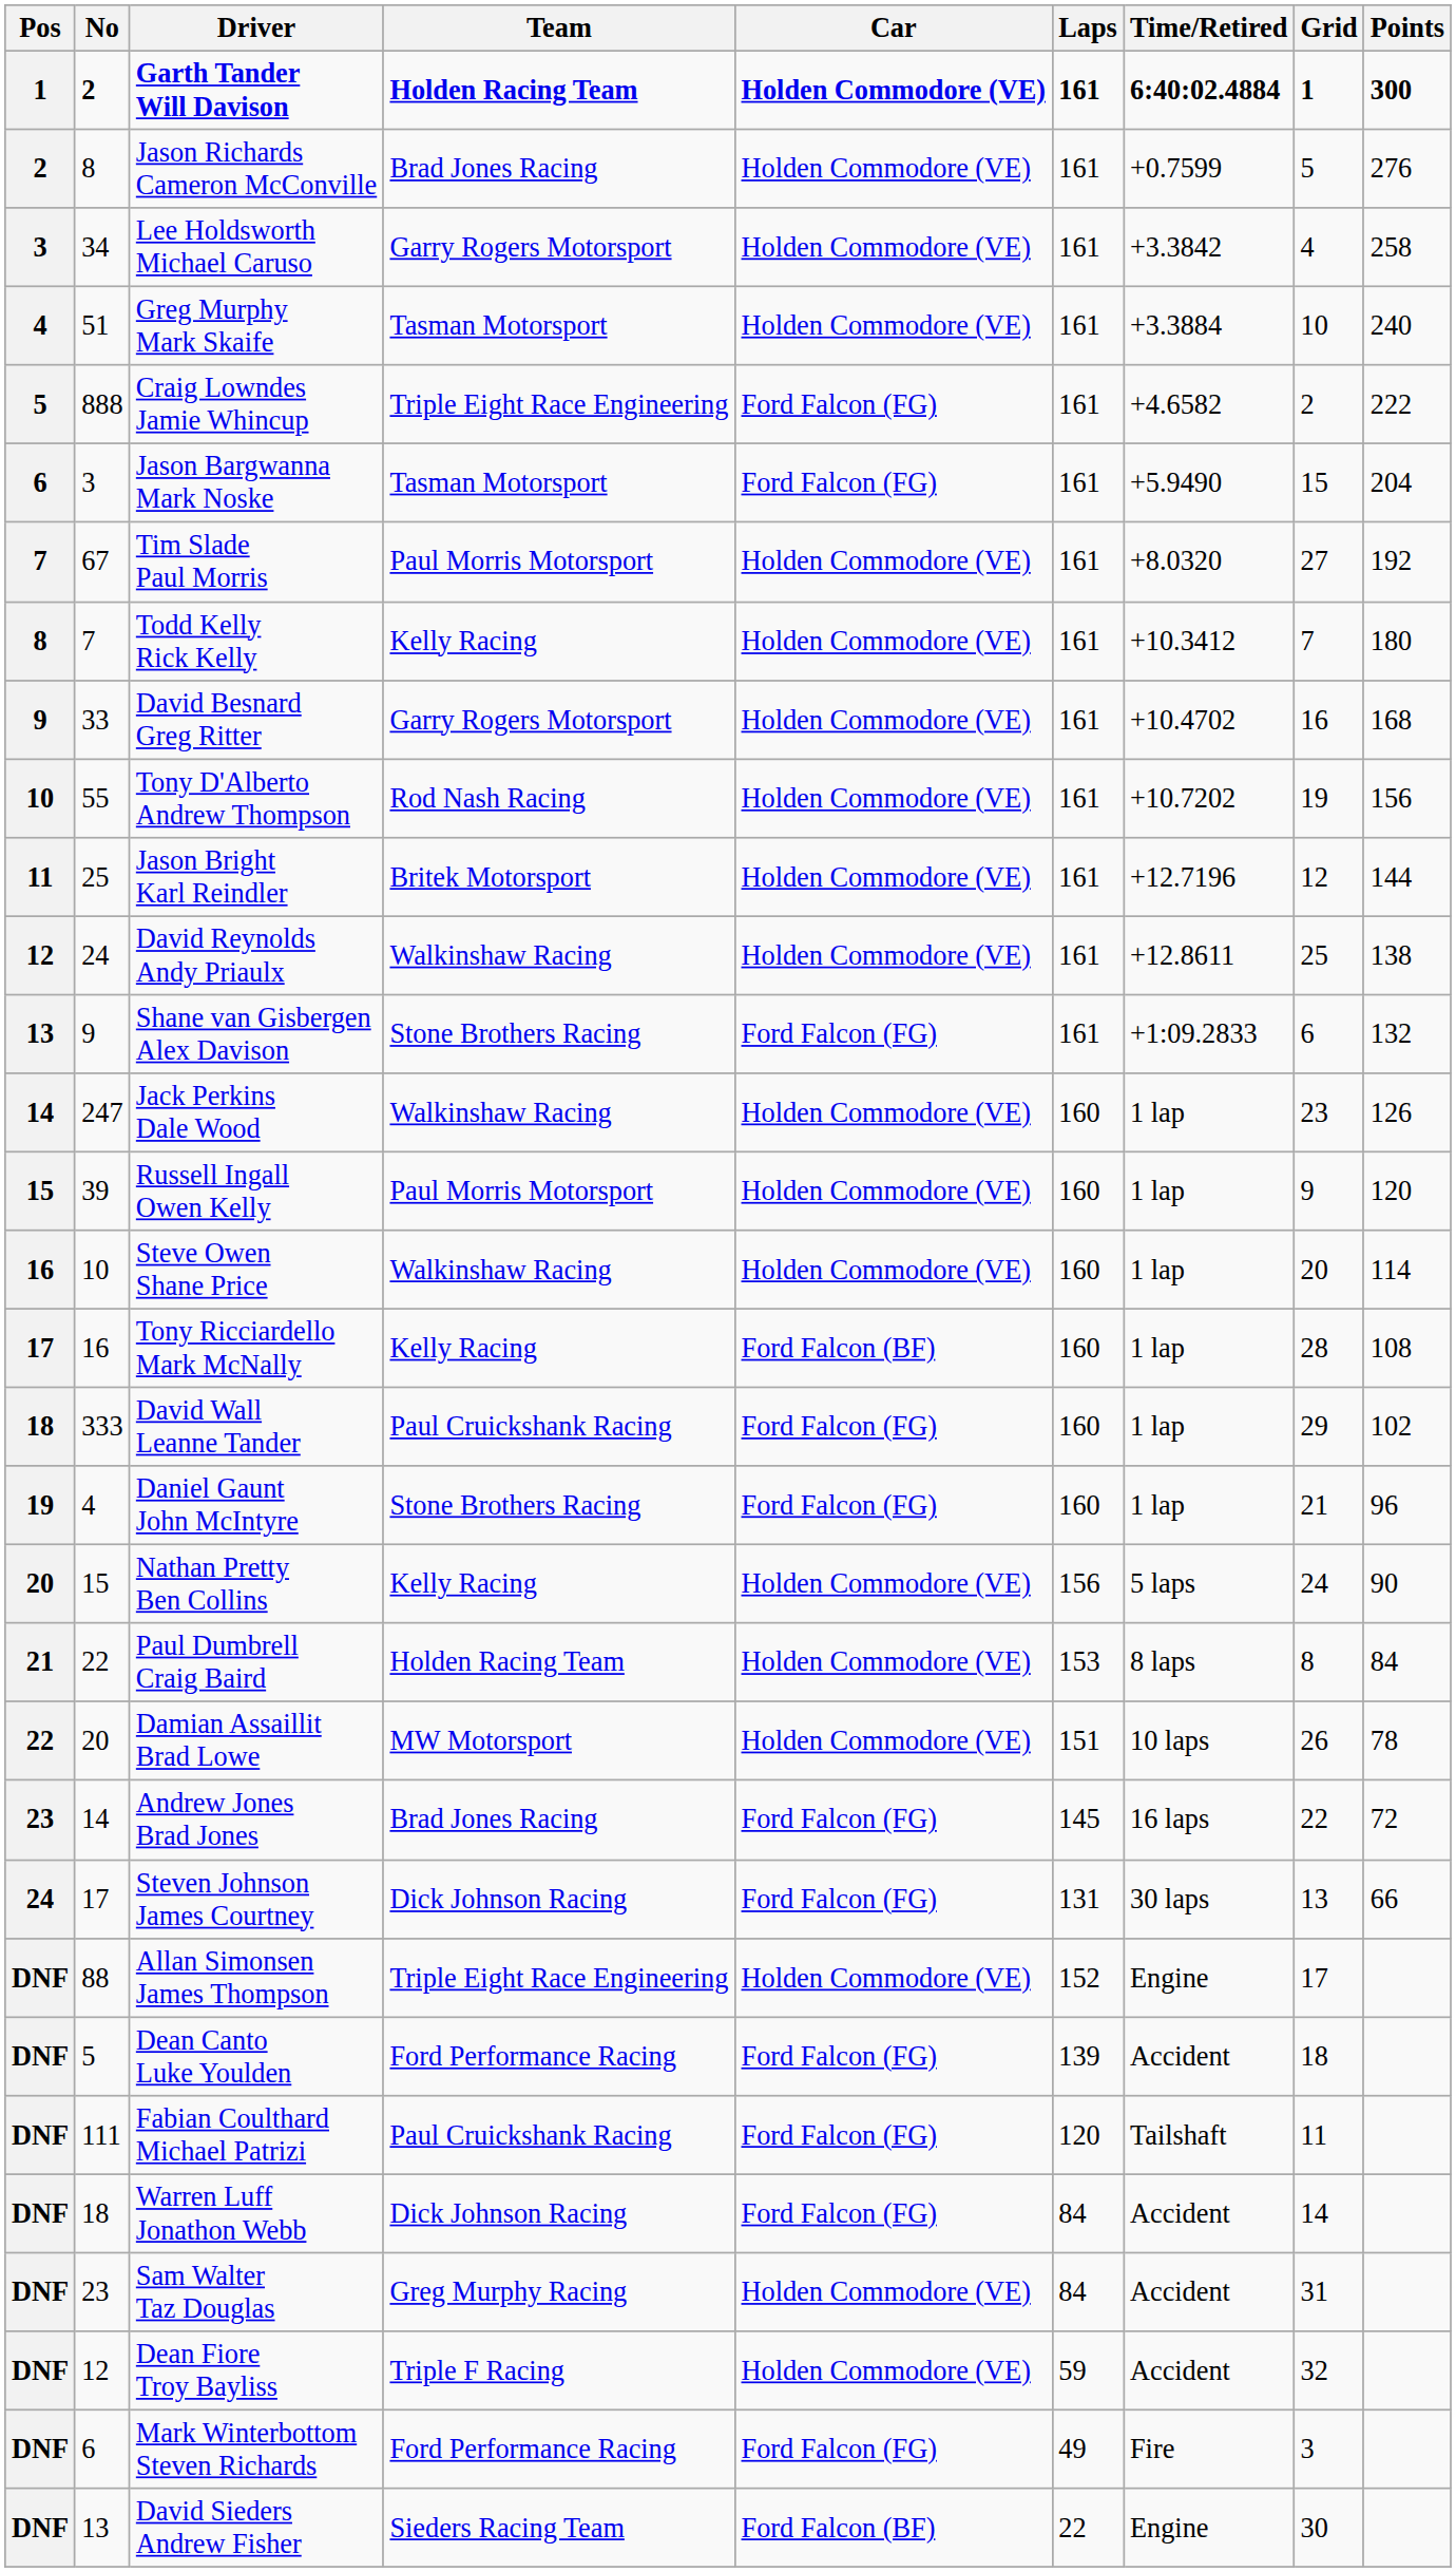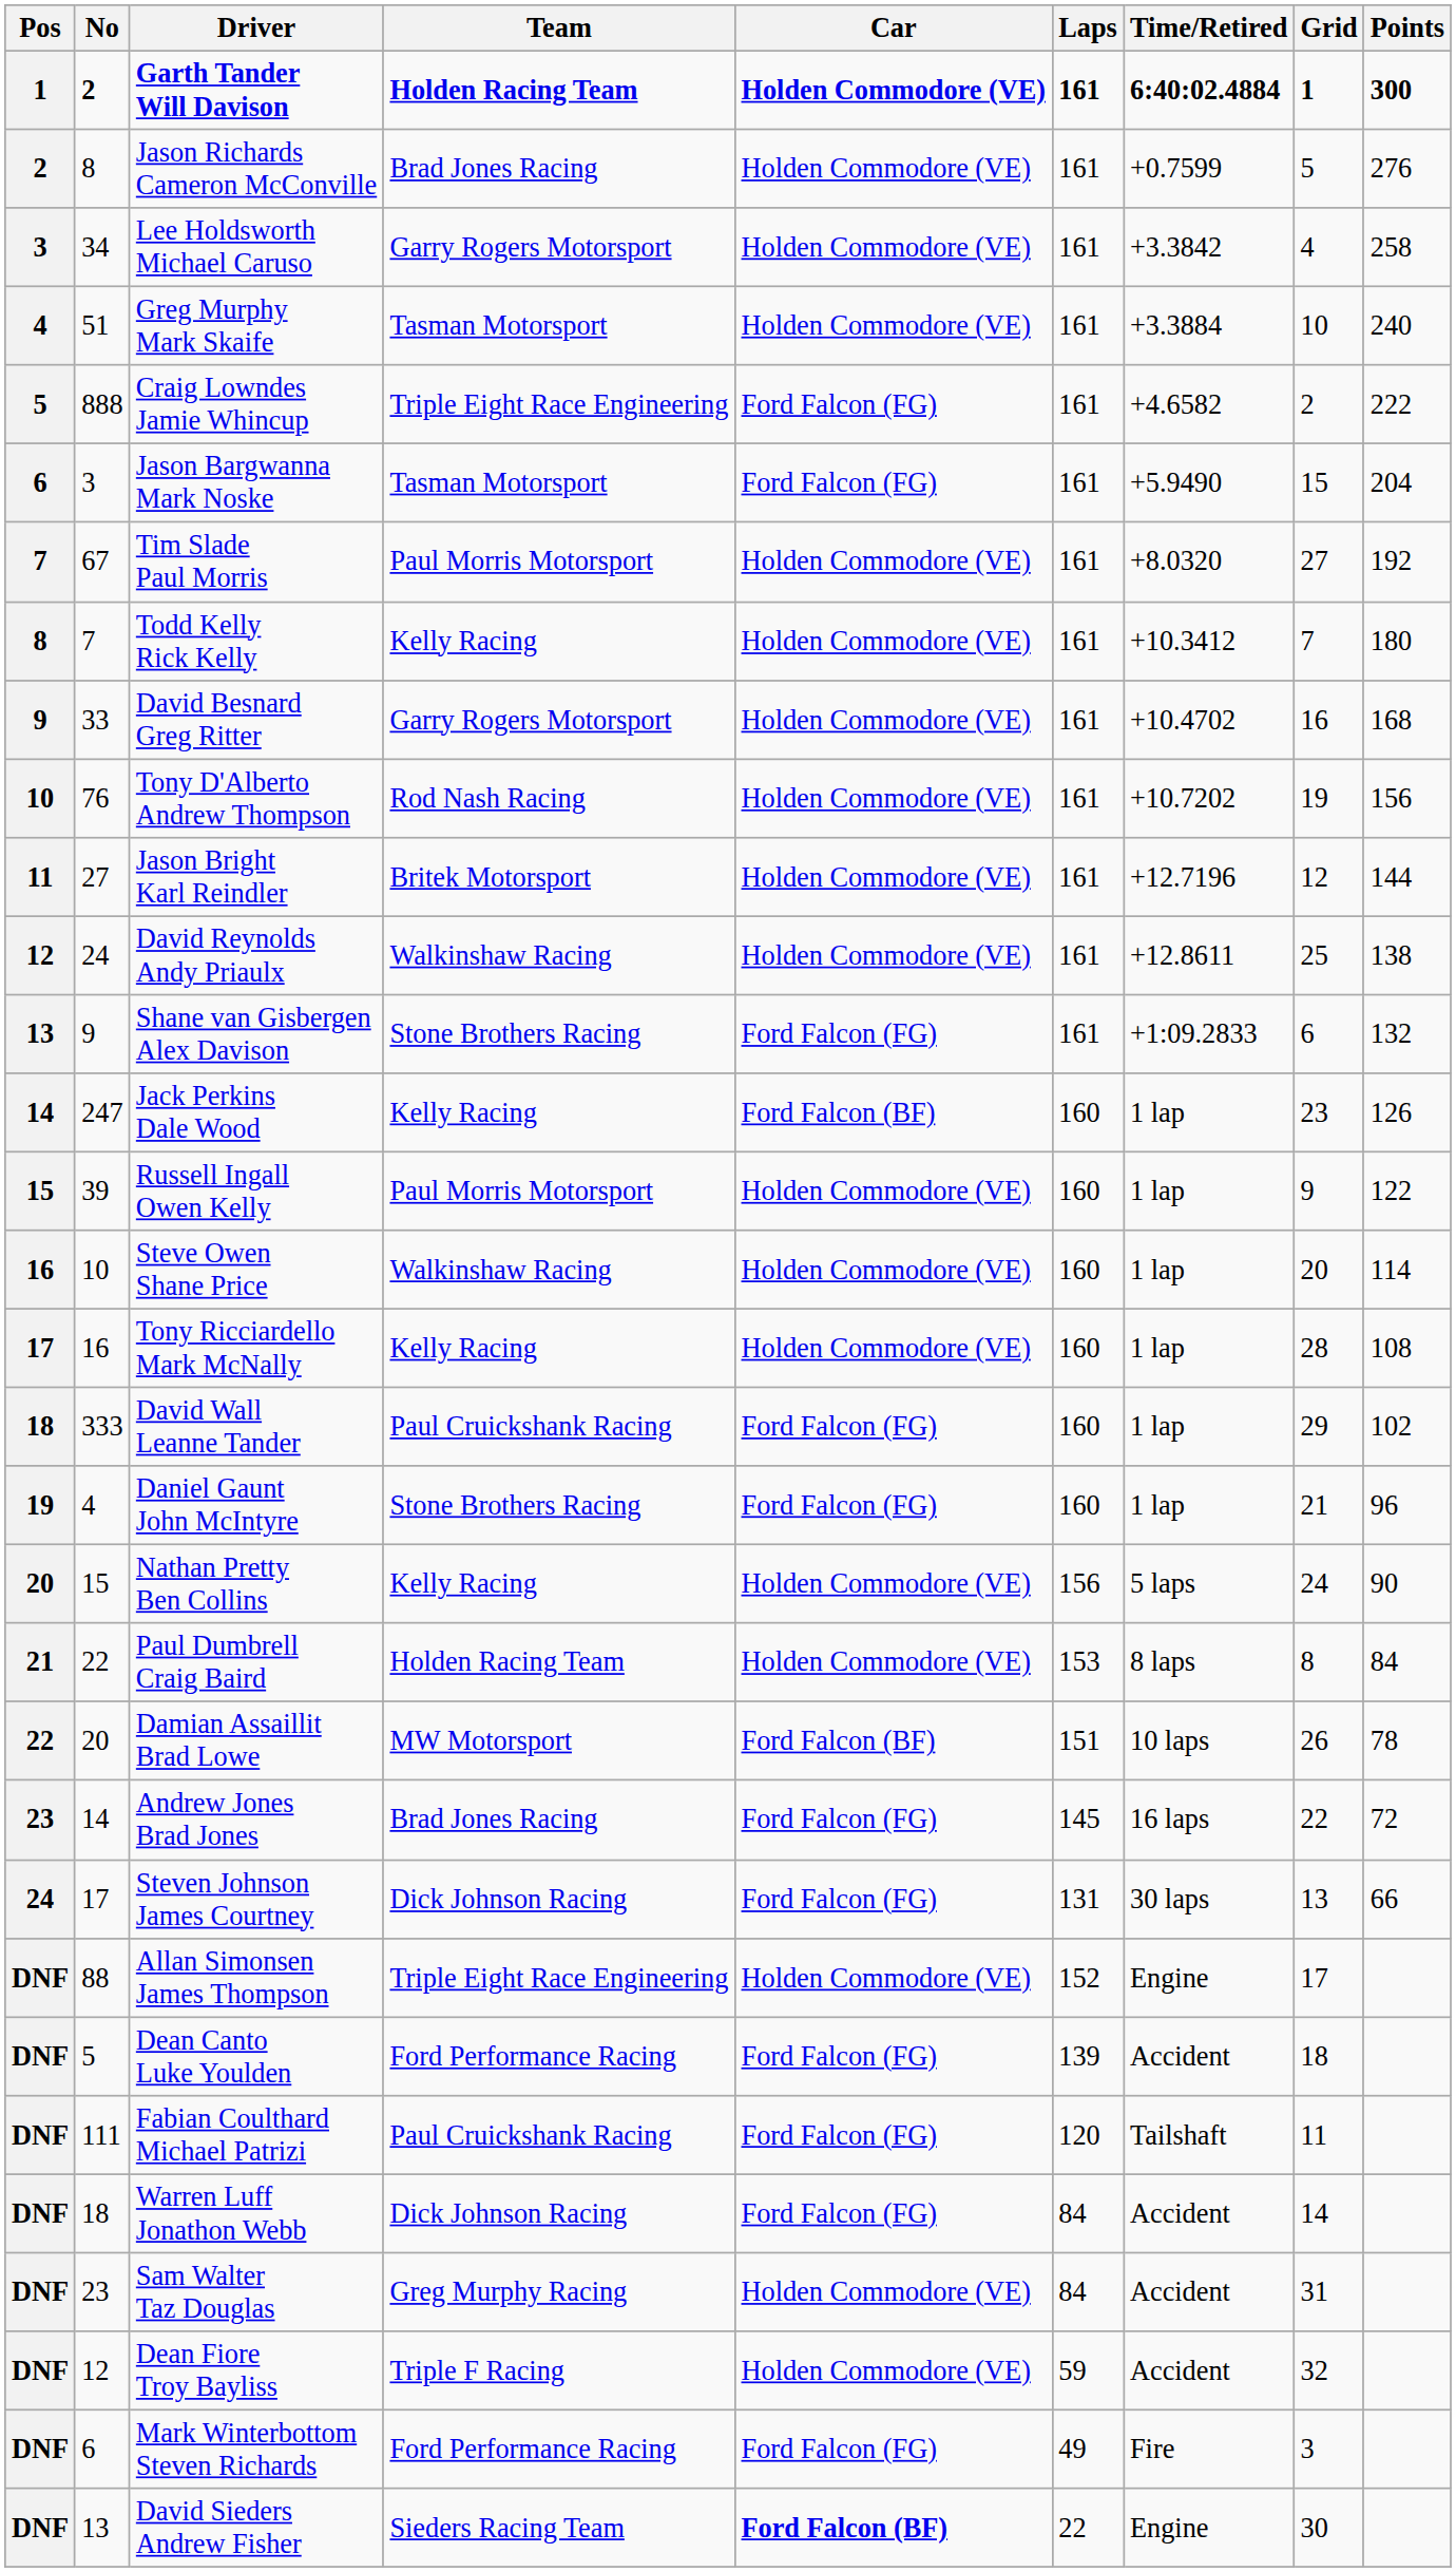Tony D'Alberto Andrew Thompson | No: 55 -> 76
Jason Bright Karl Reindler | No: 25 -> 27
Jack Perkins Dale Wood | Team: Walkinshaw Racing -> Kelly Racing
Jack Perkins Dale Wood | Car: Holden Commodore (VE) -> Ford Falcon (BF)
Russell Ingall Owen Kelly | Points: 120 -> 122
Tony Ricciardello Mark McNally | Car: Ford Falcon (BF) -> Holden Commodore (VE)
Damian Assaillit Brad Lowe | Car: Holden Commodore (VE) -> Ford Falcon (BF)
David Sieders Andrew Fisher | Car: normal -> bold
